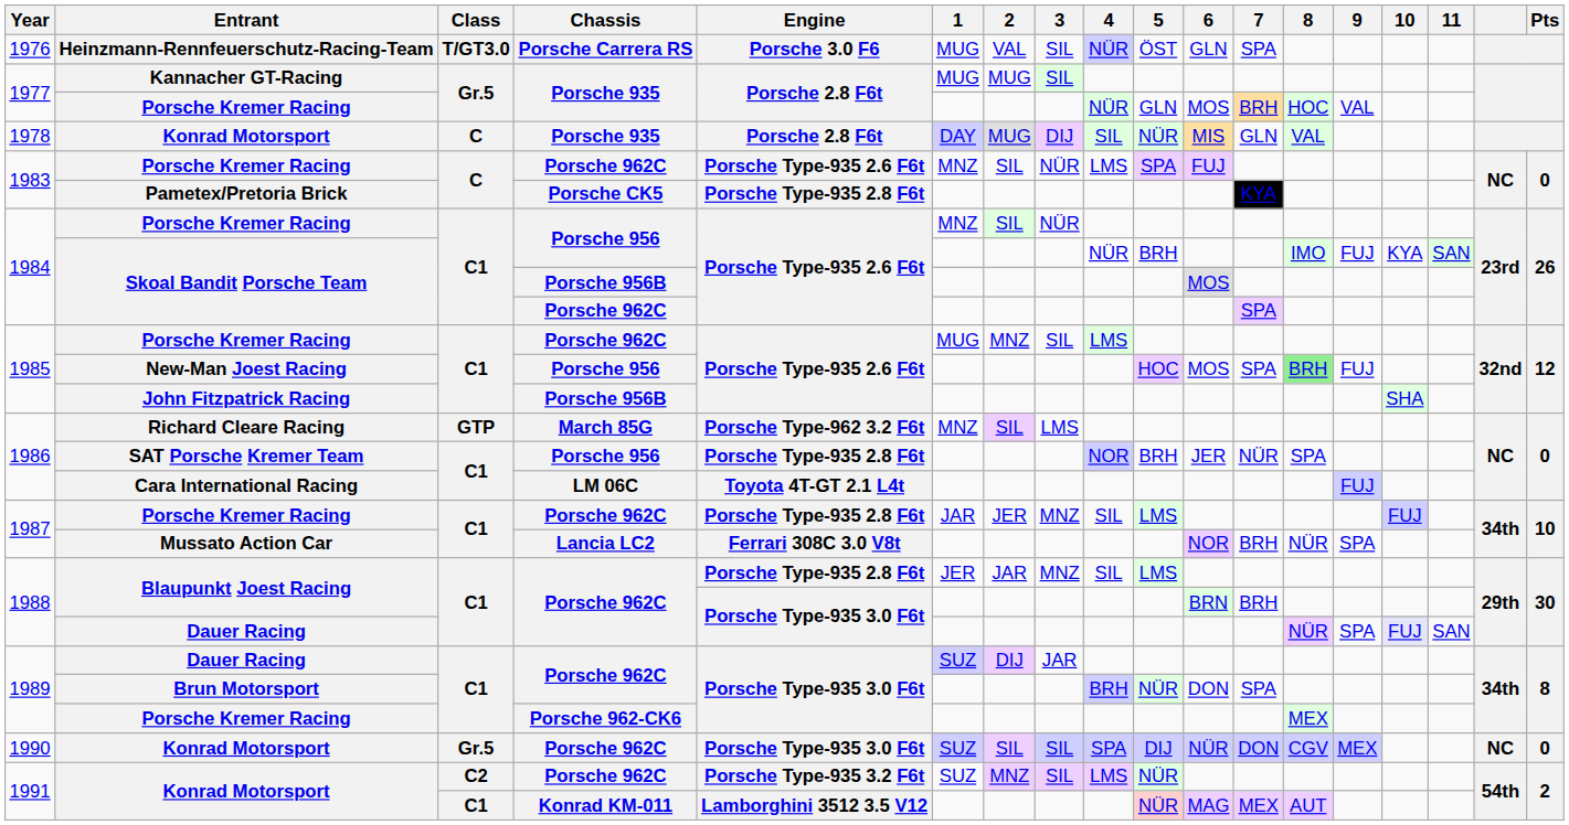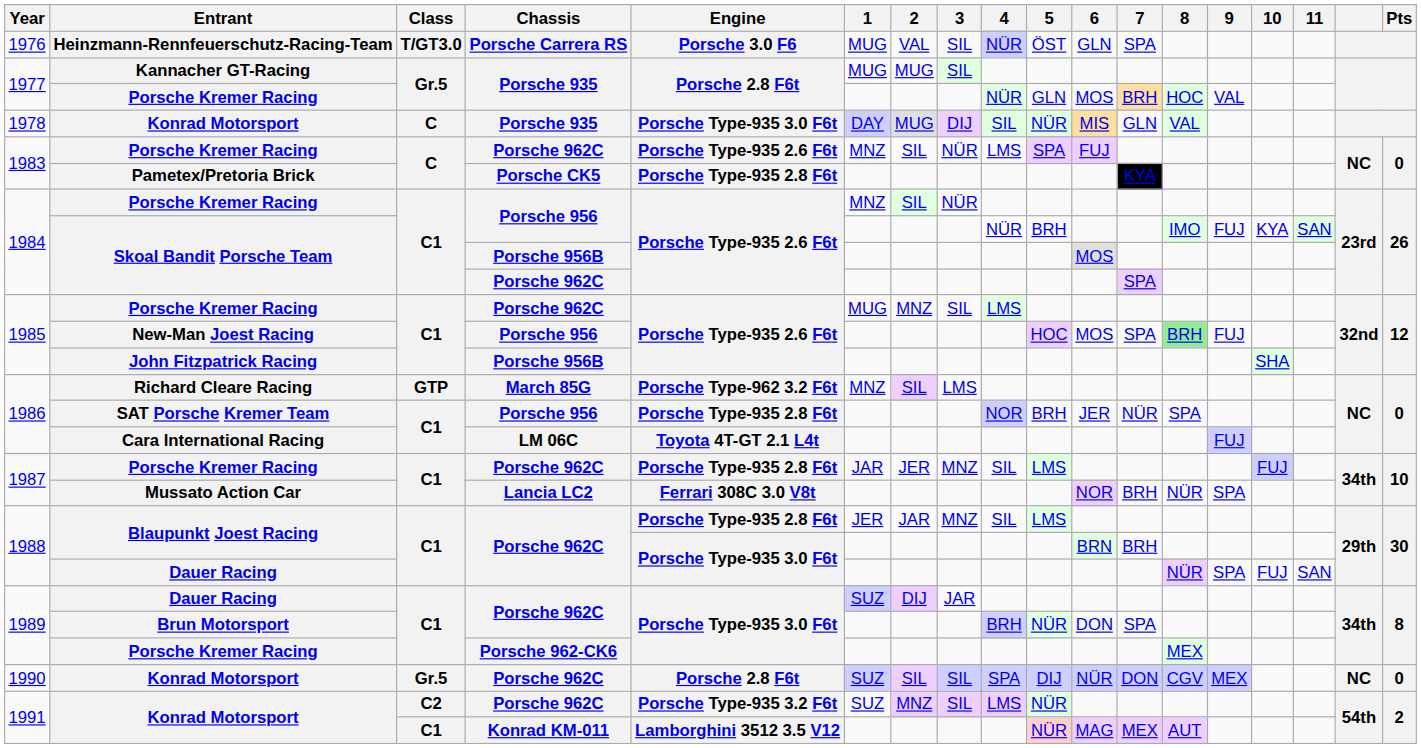1978 / Konrad Motorsport | Engine: Porsche 2.8 F6t -> Porsche Type-935 3.0 F6t
1988 / Dauer Racing | 10: lavender background -> no background
1990 / Konrad Motorsport | Engine: Porsche Type-935 3.0 F6t -> Porsche 2.8 F6t
